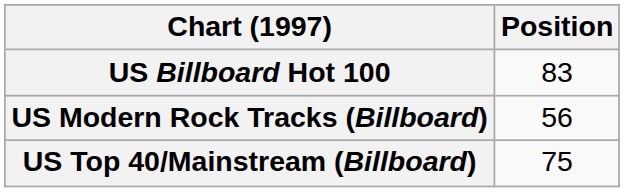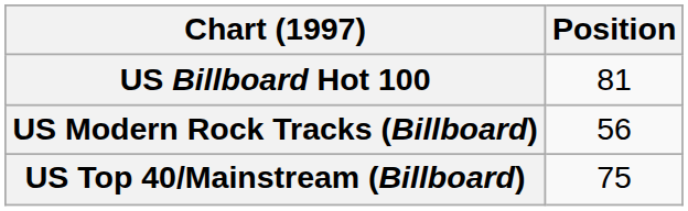US Billboard Hot 100 | Position: 83 -> 81
